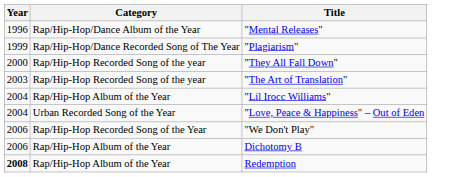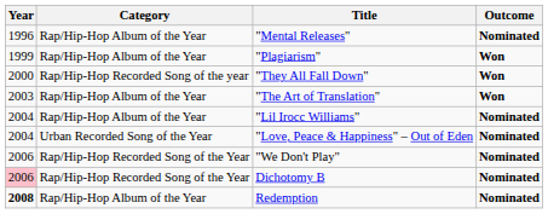+ column: Outcome | Nominated | Won | Won | Won | Nominated | Nominated | Nominated | Nominated | Nominated
"Mental Releases" | Category: Rap/Hip-Hop/Dance Album of the Year -> Rap/Hip-Hop Album of the Year
"Plagiarism" | Category: Rap/Hip-Hop/Dance Recorded Song of The Year -> Rap/Hip-Hop Album of the Year
"The Art of Translation" | Category: Rap/Hip-Hop Recorded Song of the year -> Rap/Hip-Hop Album of the Year
Dichotomy B | Year: no background -> pink background
Dichotomy B | Category: Rap/Hip-Hop Album of the Year -> Rap/Hip-Hop Recorded Song of the Year
